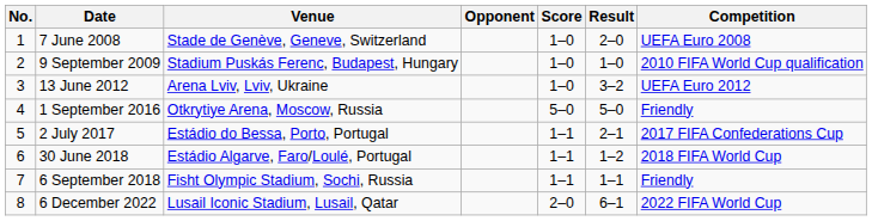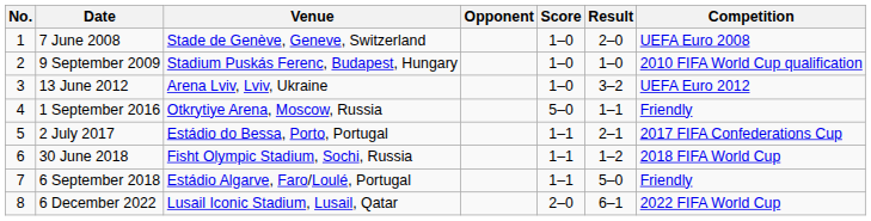1 September 2016 | Result: 5–0 -> 1–1
30 June 2018 | Venue: Estádio Algarve, Faro/Loulé, Portugal -> Fisht Olympic Stadium, Sochi, Russia
6 September 2018 | Venue: Fisht Olympic Stadium, Sochi, Russia -> Estádio Algarve, Faro/Loulé, Portugal
6 September 2018 | Result: 1–1 -> 5–0
